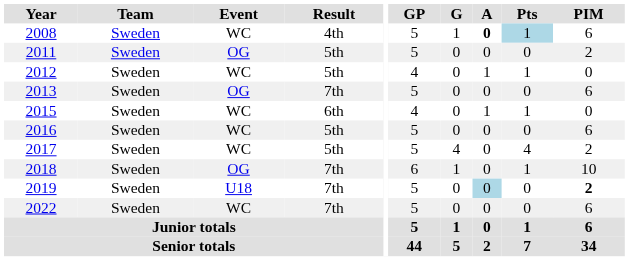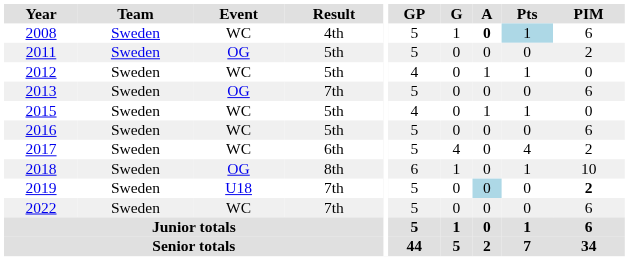2015 | Result: 6th -> 5th
2017 | Result: 5th -> 6th
2018 | Result: 7th -> 8th
